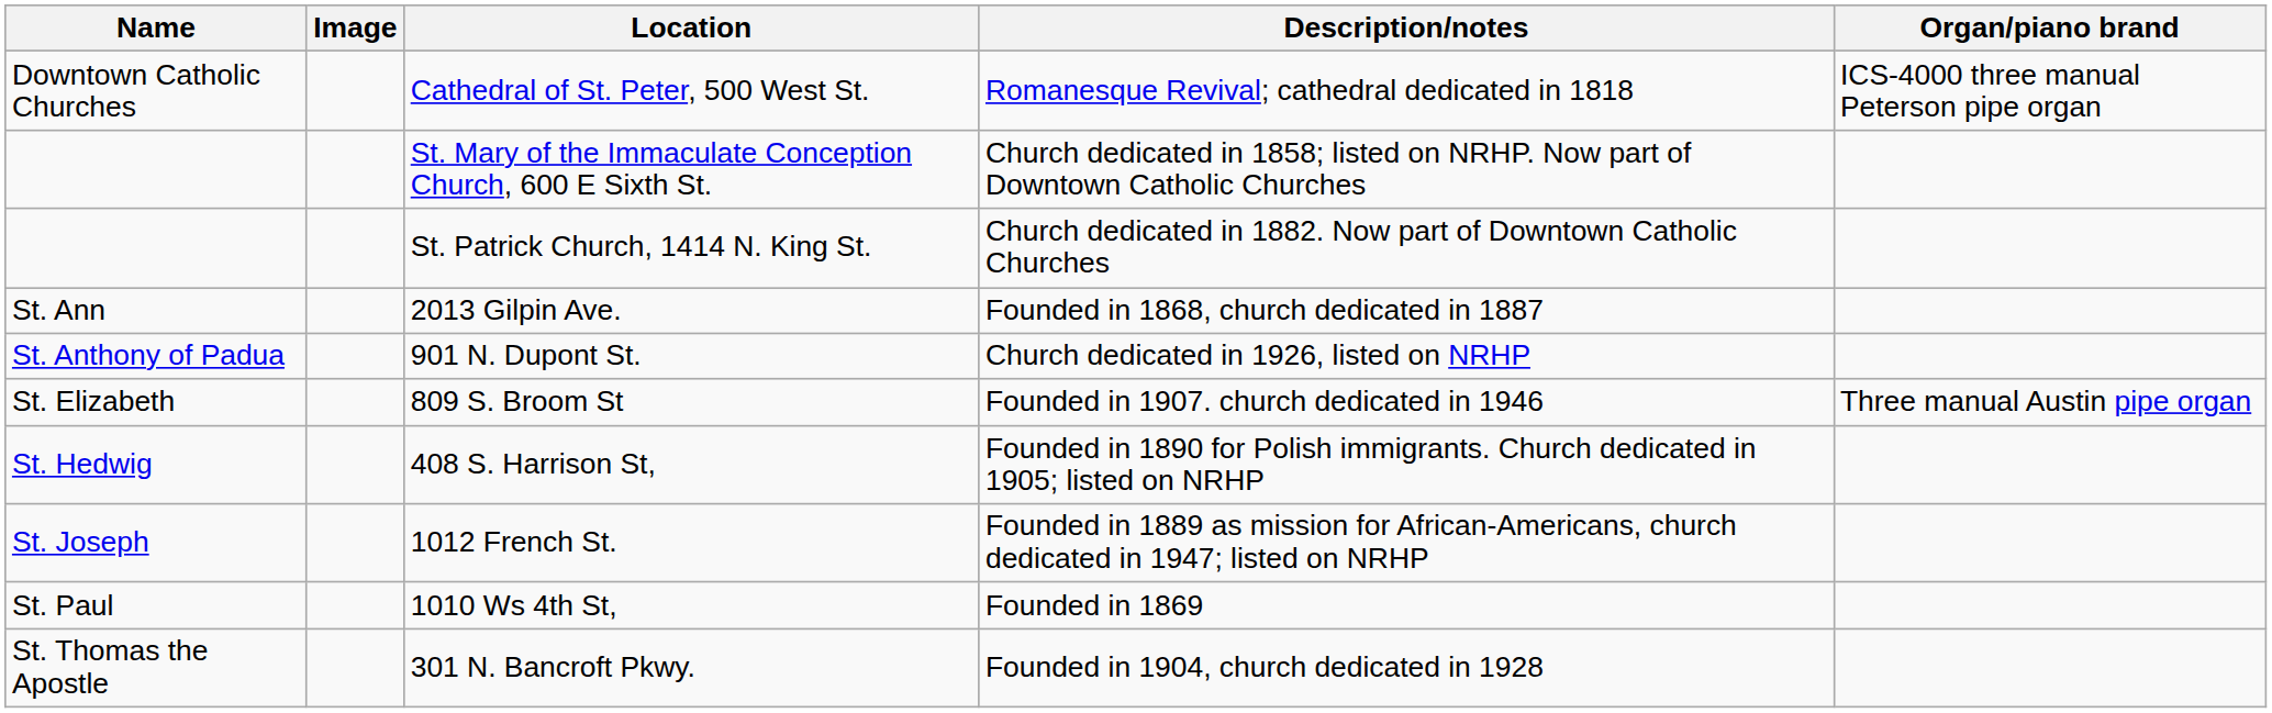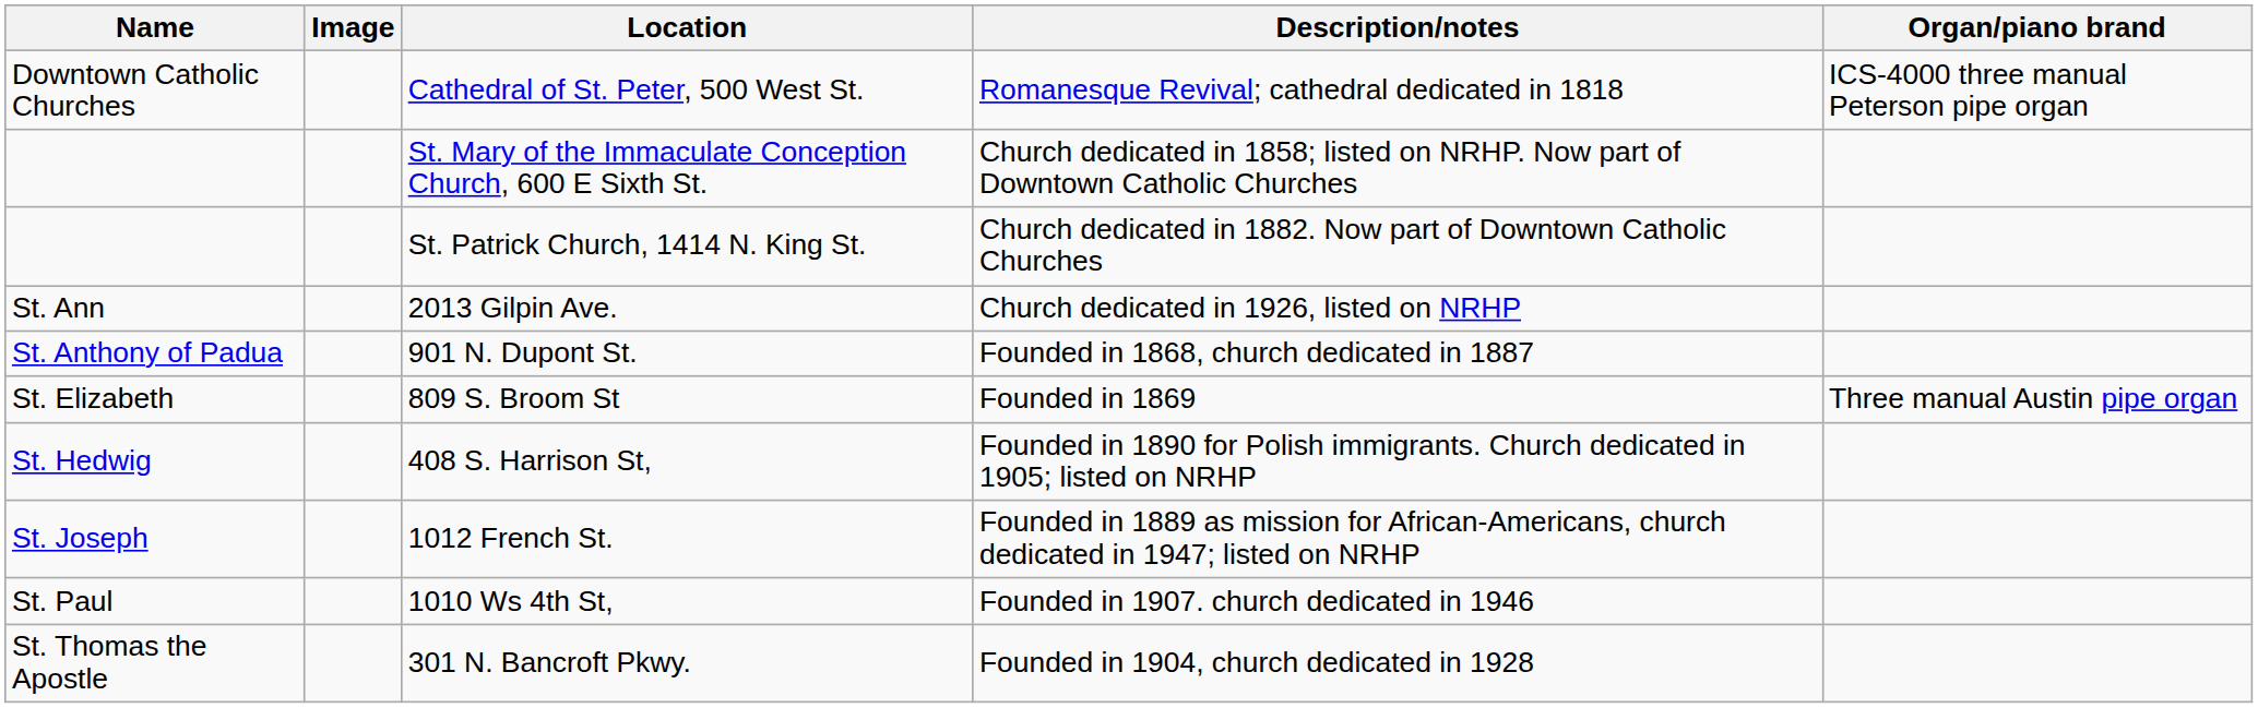2013 Gilpin Ave. | Description/notes: Founded in 1868, church dedicated in 1887 -> Church dedicated in 1926, listed on NRHP
901 N. Dupont St. | Description/notes: Church dedicated in 1926, listed on NRHP -> Founded in 1868, church dedicated in 1887
809 S. Broom St | Description/notes: Founded in 1907. church dedicated in 1946 -> Founded in 1869
1010 Ws 4th St, | Description/notes: Founded in 1869 -> Founded in 1907. church dedicated in 1946
